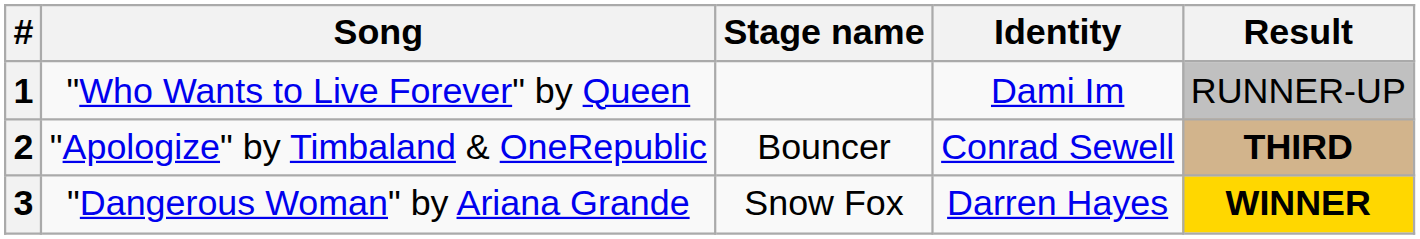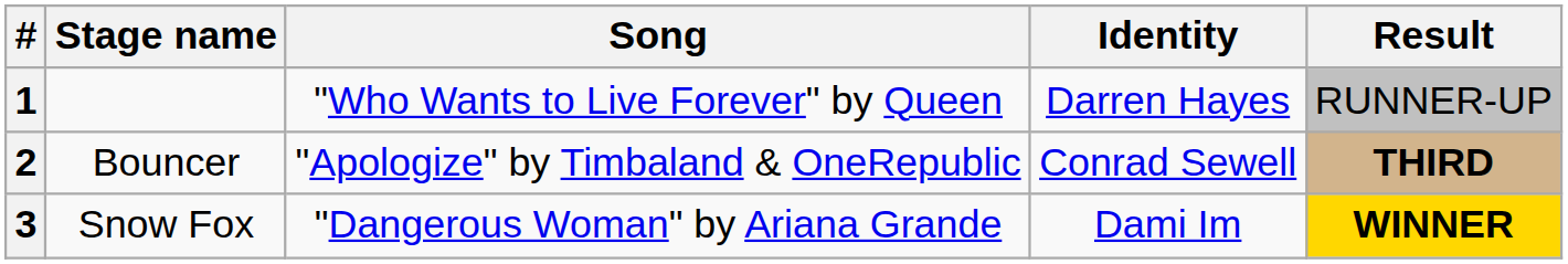columns swapped: Stage name <-> Song
1 | Identity: Dami Im -> Darren Hayes
3 | Identity: Darren Hayes -> Dami Im
